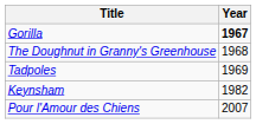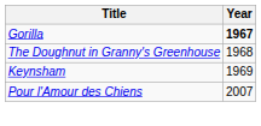- row: Tadpoles | 1969
Keynsham | Year: 1982 -> 1969
